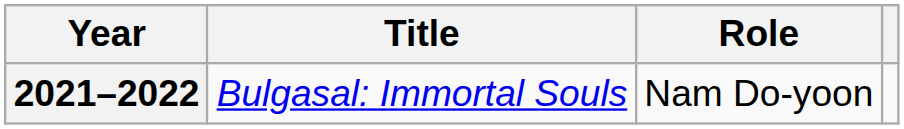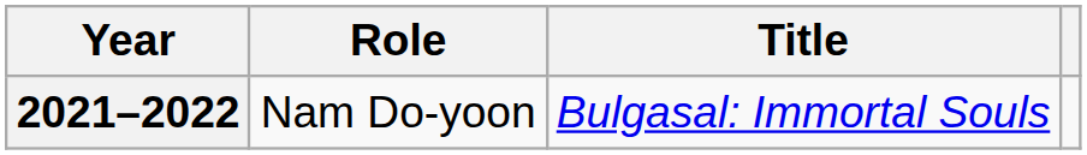columns swapped: Title <-> Role
